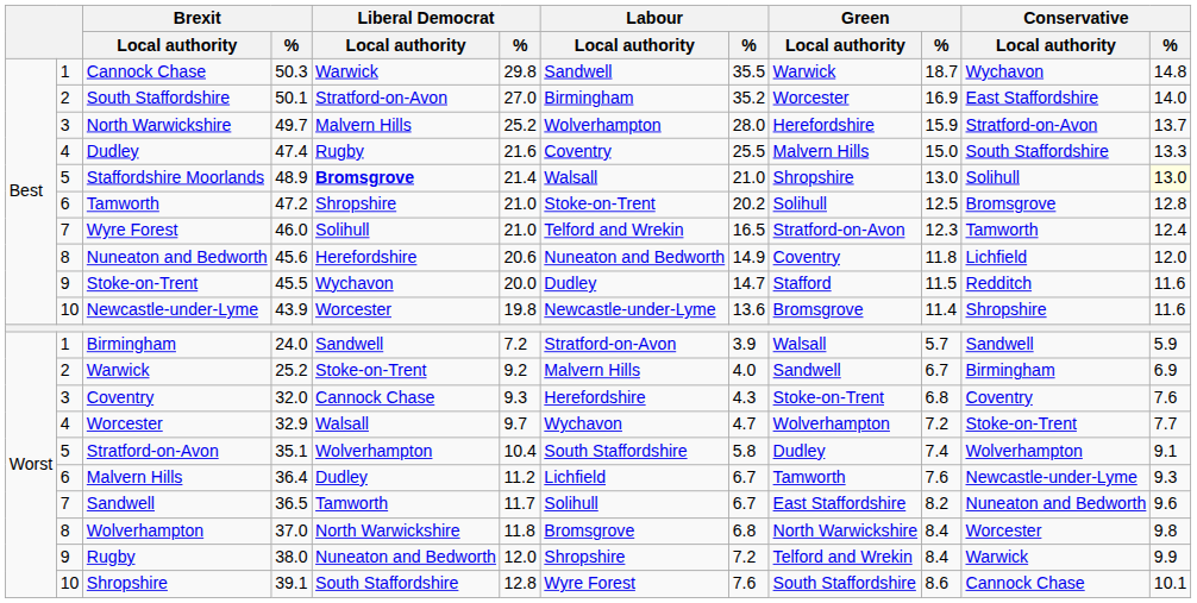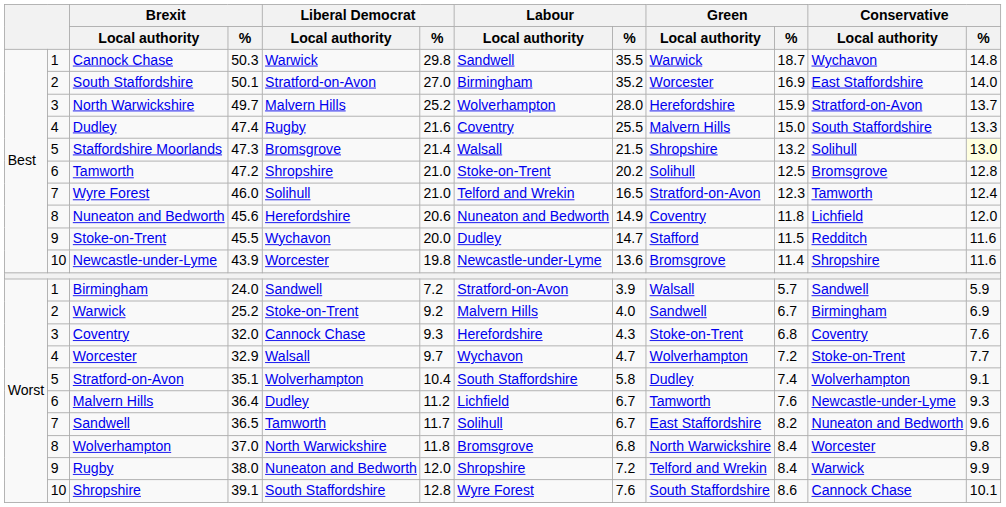Staffordshire Moorlands | Brexit / %: 48.9 -> 47.3
Staffordshire Moorlands | Liberal Democrat / Local authority: bold -> normal
Staffordshire Moorlands | Labour / %: 21.0 -> 21.5
Staffordshire Moorlands | Green / %: 13.0 -> 13.2
